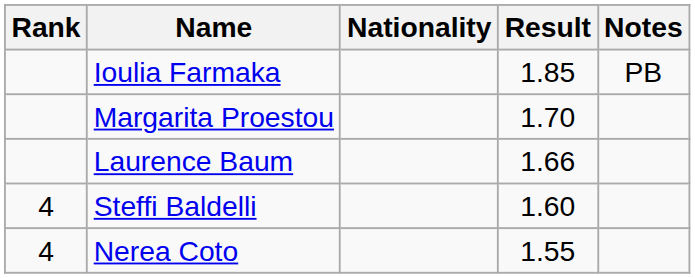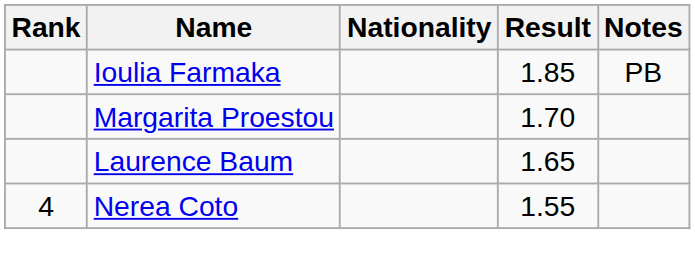Laurence Baum | Result: 1.66 -> 1.65
- row: 4 | Steffi Baldelli | 1.60
